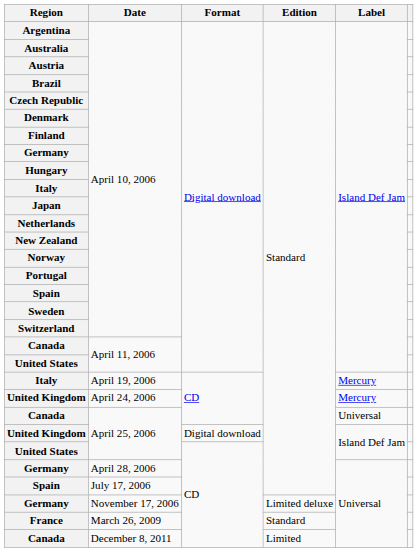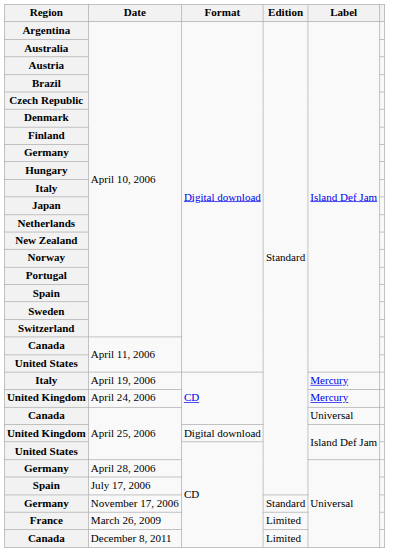Germany / November 17, 2006 | Edition: Limited deluxe -> Standard
France | Edition: Standard -> Limited
